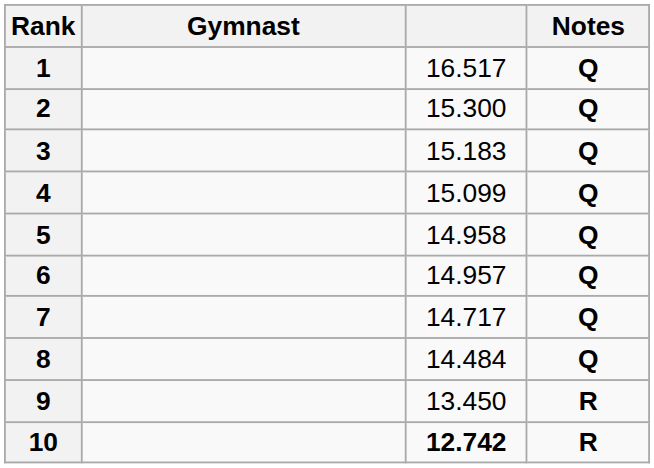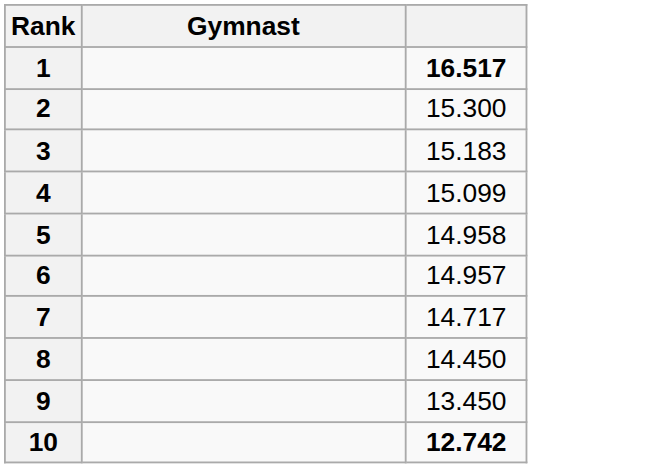- column: Notes | Q | Q | Q | Q | Q | Q | Q | Q | R | R
1 | column 3: normal -> bold
8 | column 3: 14.484 -> 14.450
